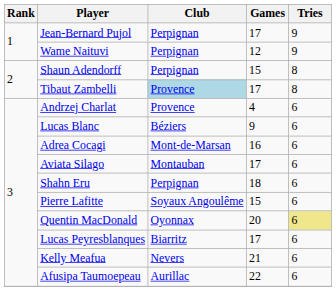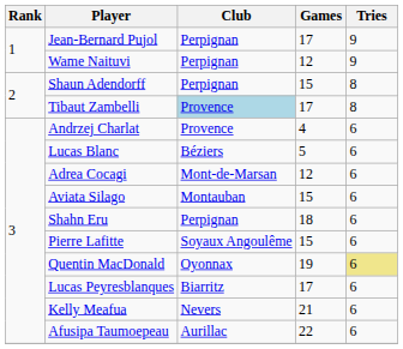Lucas Blanc | Games: 9 -> 5
Adrea Cocagi | Games: 16 -> 12
Aviata Silago | Games: 17 -> 15
Quentin MacDonald | Games: 20 -> 19
